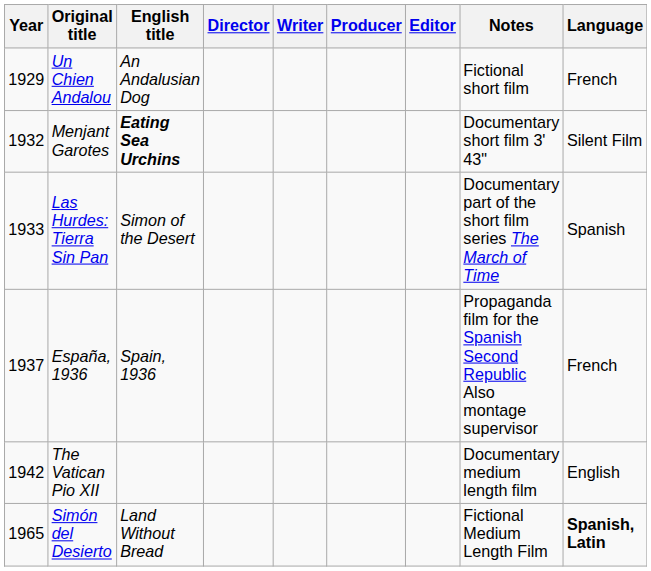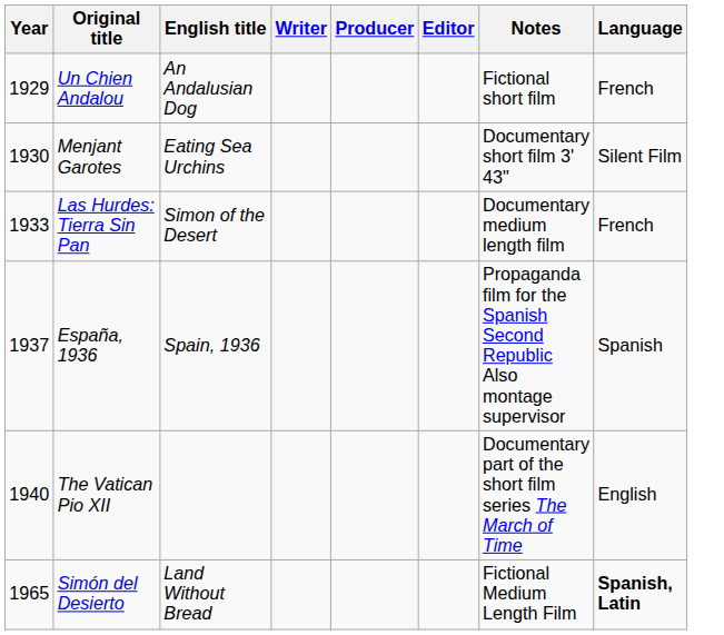- column: Director
Menjant Garotes | Year: 1932 -> 1930
Menjant Garotes | English title: bold -> normal
Las Hurdes: Tierra Sin Pan | Notes: Documentary part of the short film series The March of Time -> Documentary medium length film
Las Hurdes: Tierra Sin Pan | Language: Spanish -> French
España, 1936 | Language: French -> Spanish
The Vatican Pio XII | Year: 1942 -> 1940
The Vatican Pio XII | Notes: Documentary medium length film -> Documentary part of the short film series The March of Time
